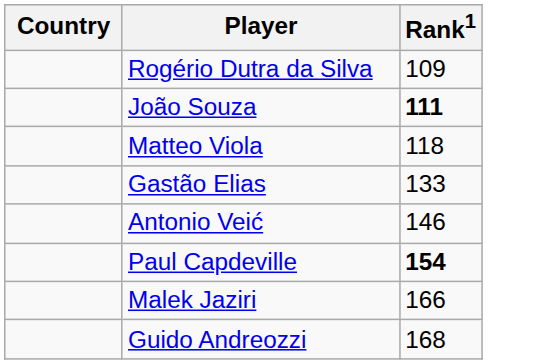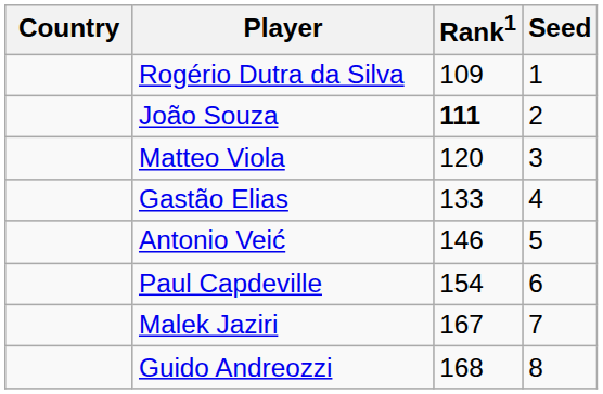+ column: Seed | 1 | 2 | 3 | 4 | 5 | 6 | 7 | 8
Matteo Viola | Rank1: 118 -> 120
Paul Capdeville | Rank1: bold -> normal
Malek Jaziri | Rank1: 166 -> 167
